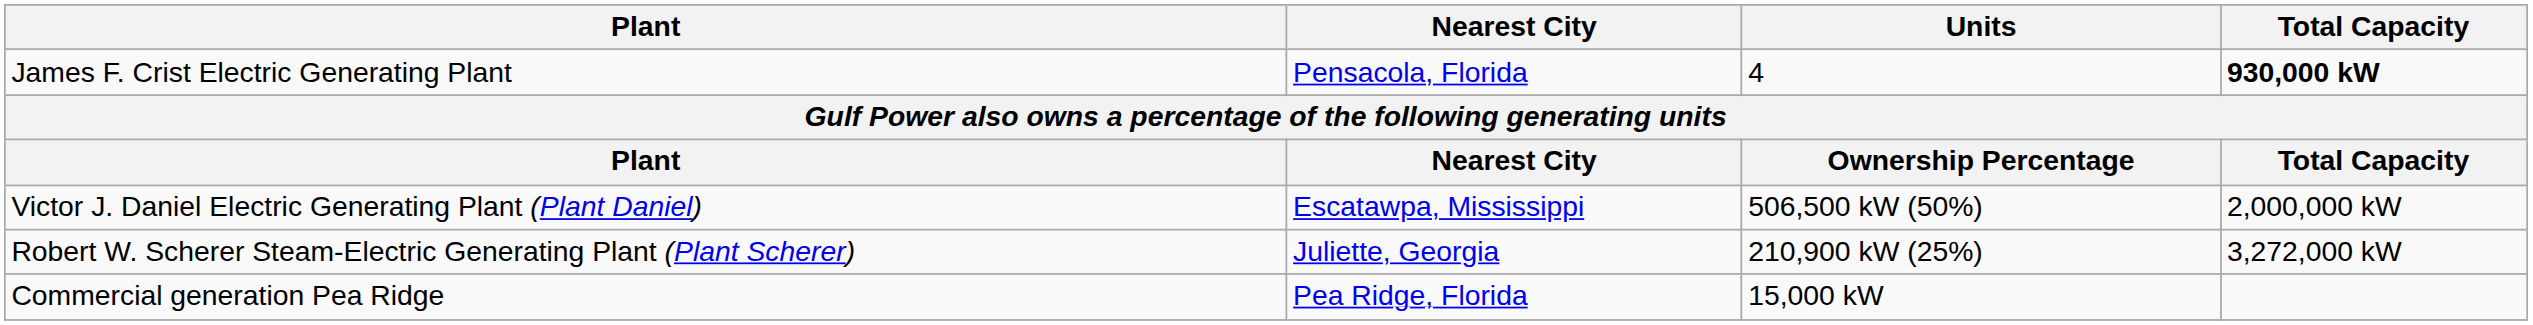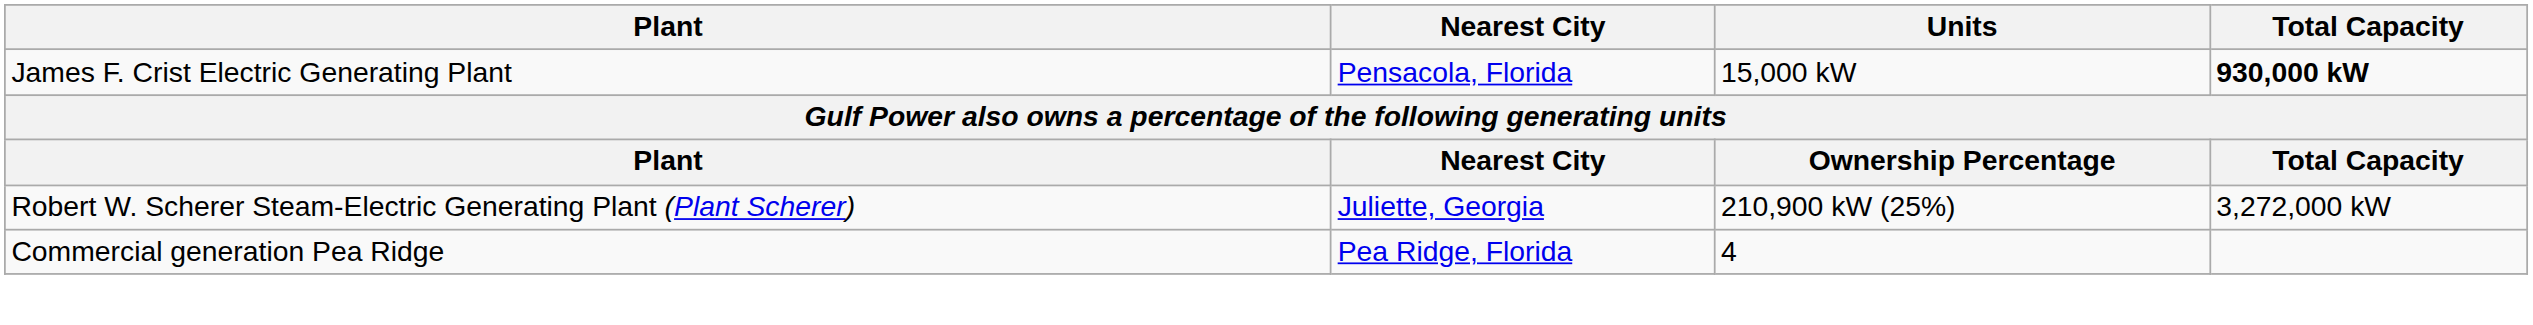James F. Crist Electric Generating Plant | Units: 4 -> 15,000 kW
- row: Victor J. Daniel Electric Generating Plant (Plant Daniel) | Escatawpa, Mississippi | 506,500 kW (50%) | 2,000,000 kW
Commercial generation Pea Ridge | Units: 15,000 kW -> 4
